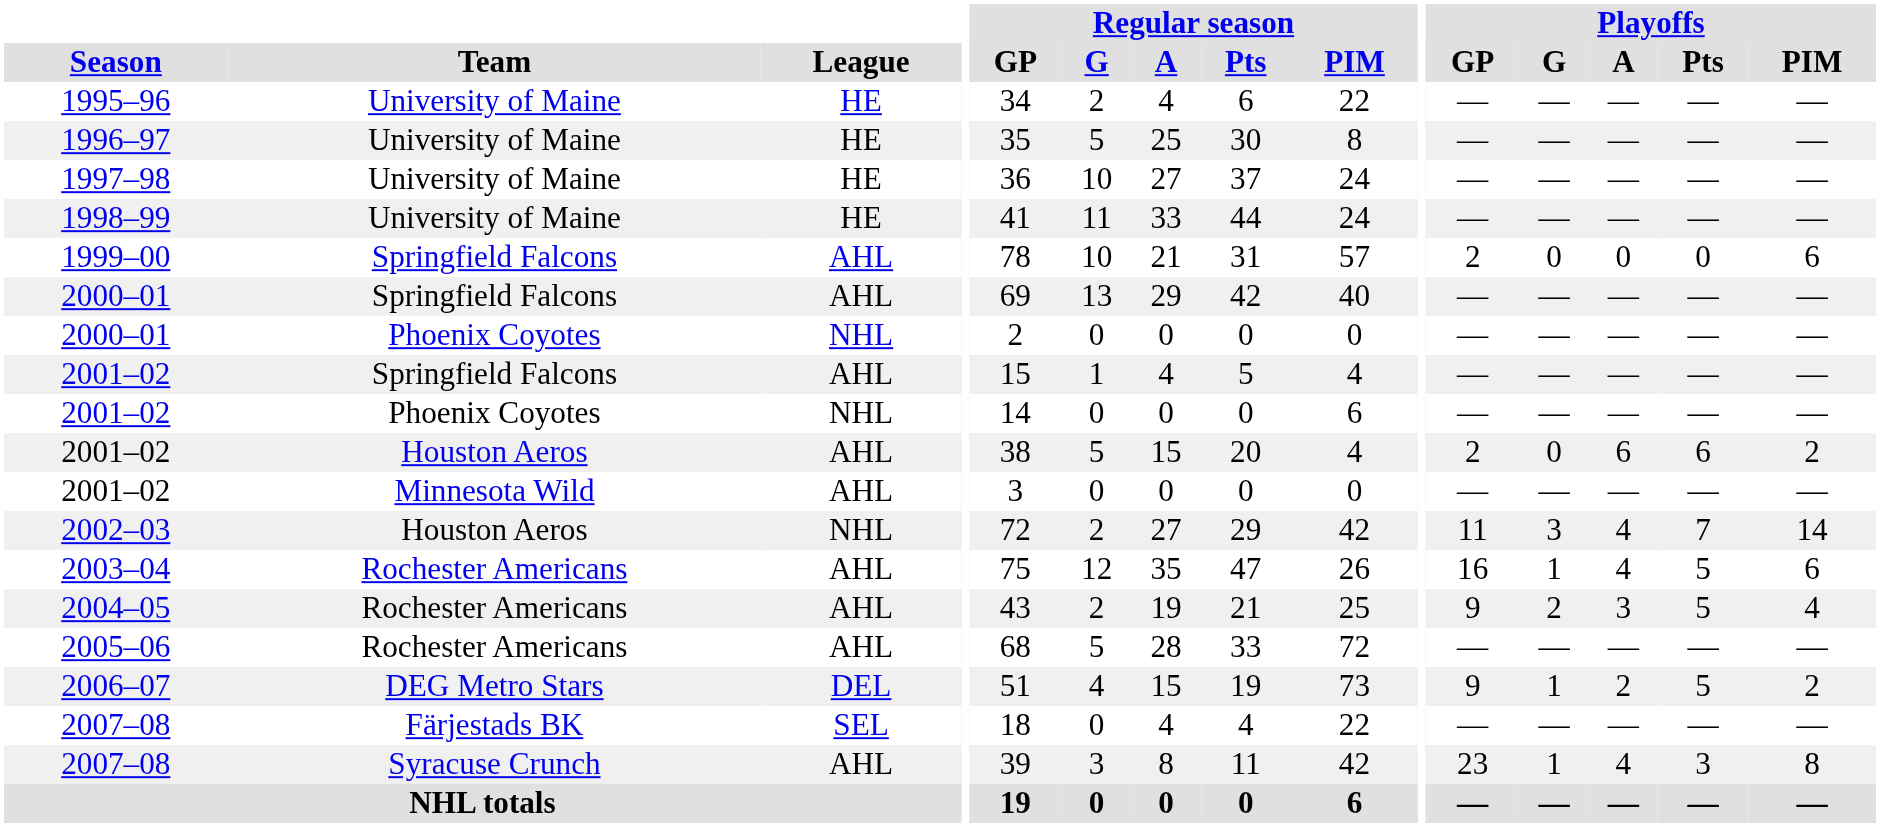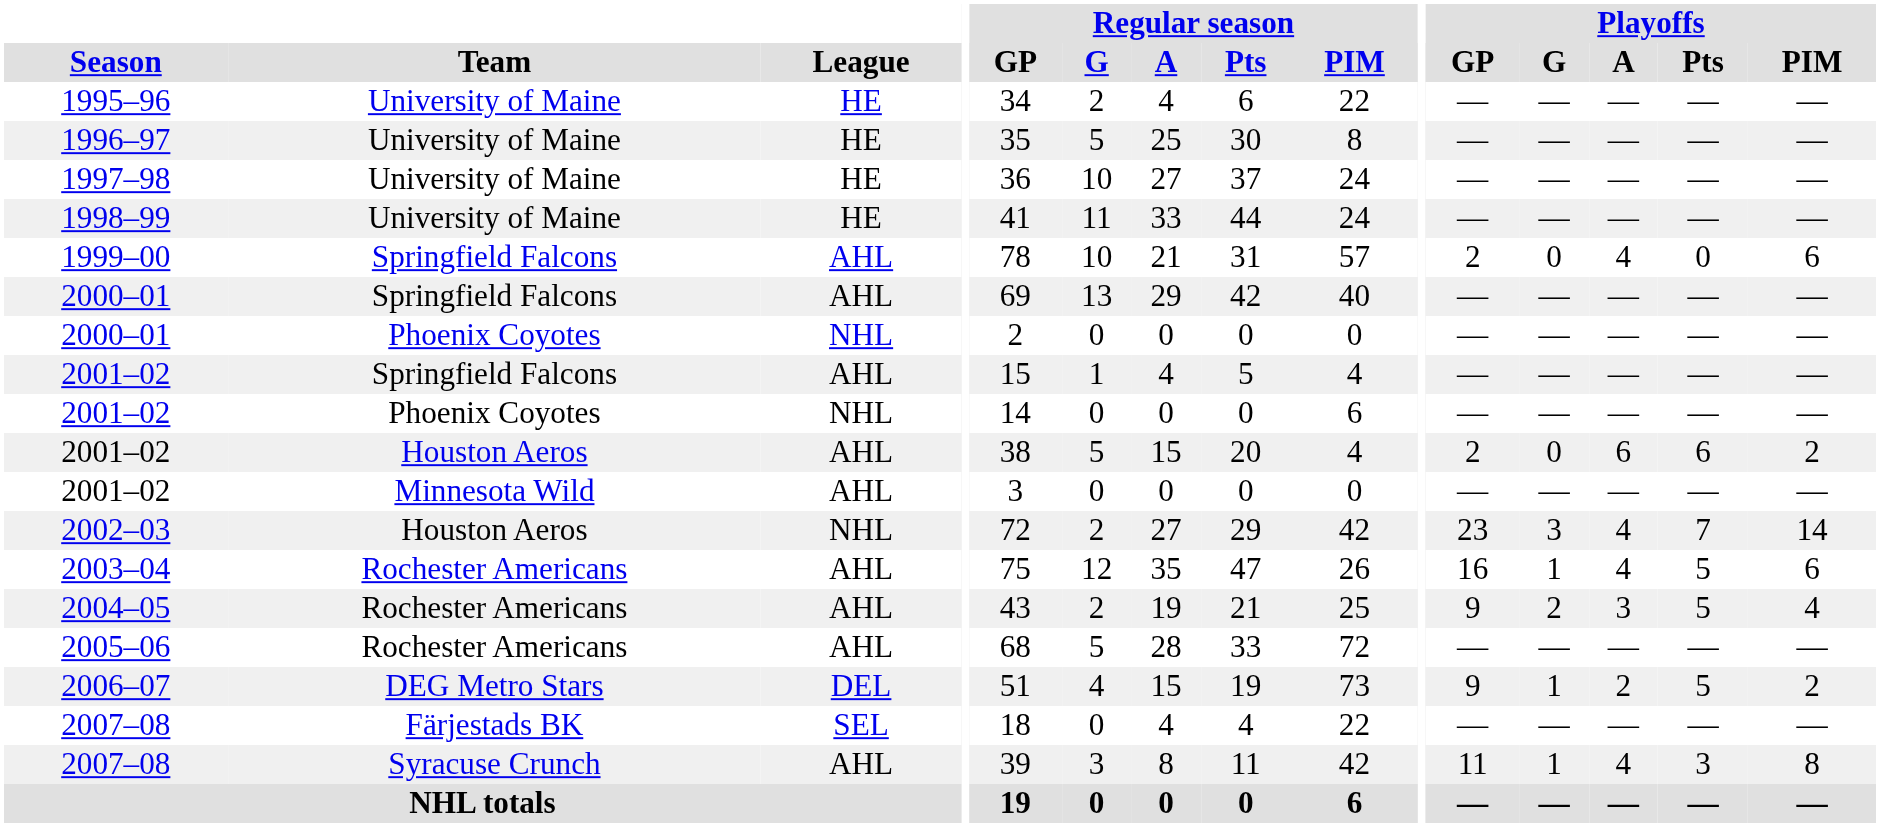1999–00 | Playoffs / A: 0 -> 4
2002–03 | Playoffs / GP: 11 -> 23
2007–08 / Syracuse Crunch | Playoffs / GP: 23 -> 11
